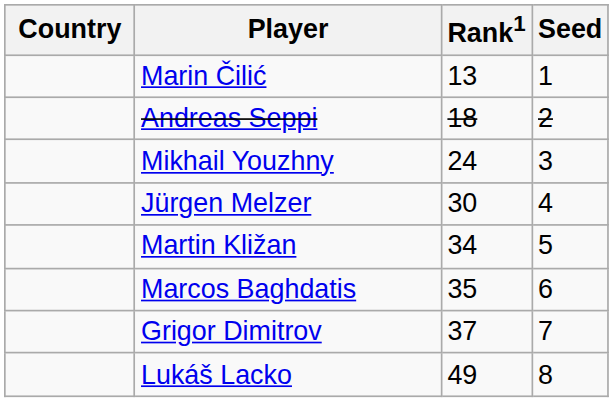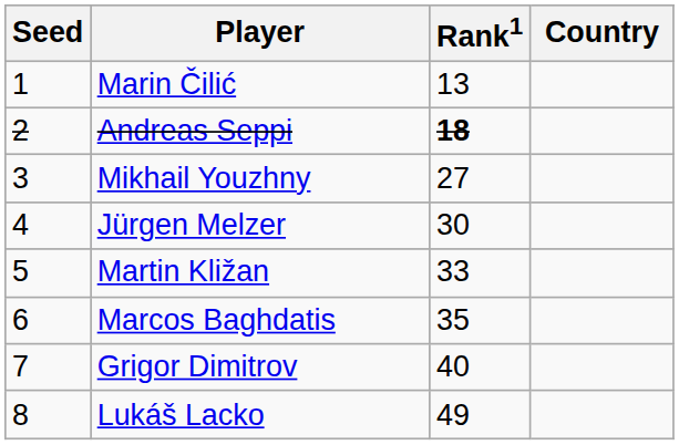columns swapped: Country <-> Seed
Andreas Seppi | Rank1: normal -> bold
Mikhail Youzhny | Rank1: 24 -> 27
Martin Kližan | Rank1: 34 -> 33
Grigor Dimitrov | Rank1: 37 -> 40
